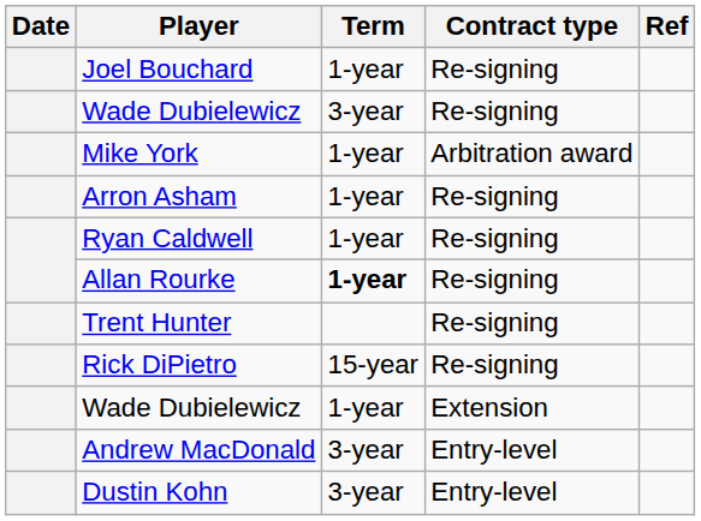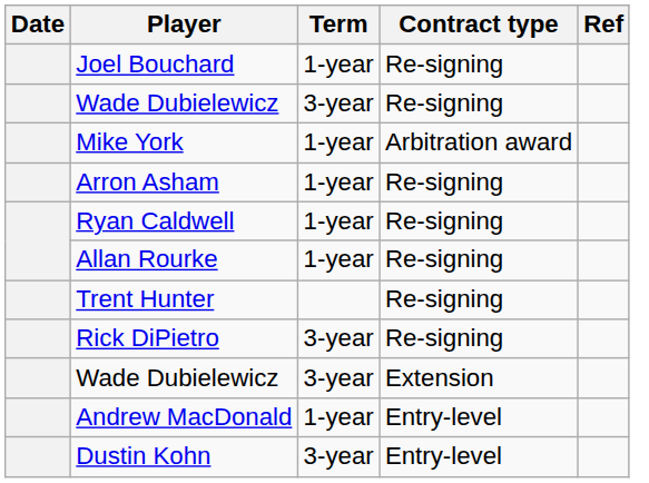Allan Rourke | Term: bold -> normal
Rick DiPietro | Term: 15-year -> 3-year
Wade Dubielewicz / Extension | Term: 1-year -> 3-year
Andrew MacDonald | Term: 3-year -> 1-year
